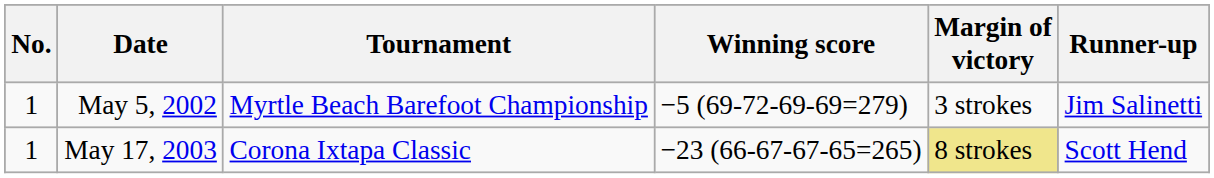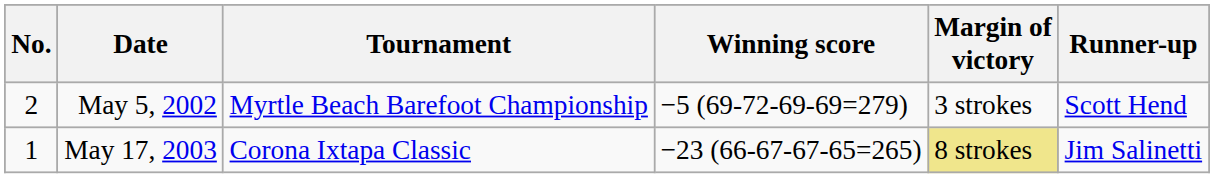May 5, 2002 | No.: 1 -> 2
May 5, 2002 | Runner-up: Jim Salinetti -> Scott Hend
May 17, 2003 | Runner-up: Scott Hend -> Jim Salinetti
